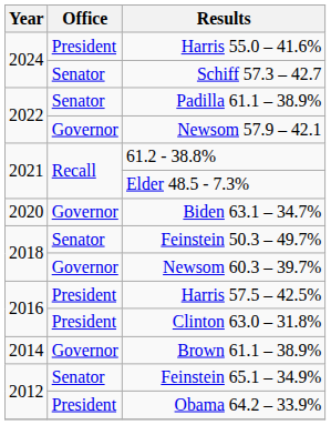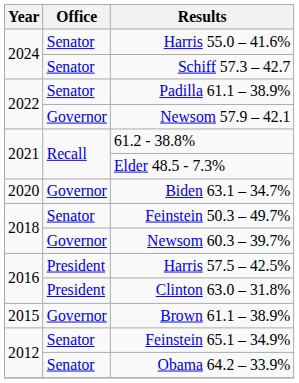Harris 55.0 – 41.6% | Office: President -> Senator
Brown 61.1 – 38.9% | Year: 2014 -> 2015
Obama 64.2 – 33.9% | Office: President -> Senator
